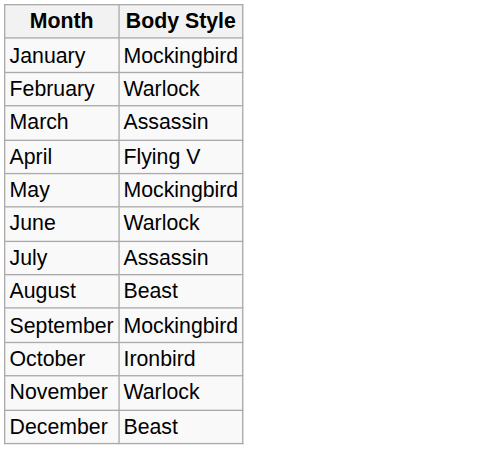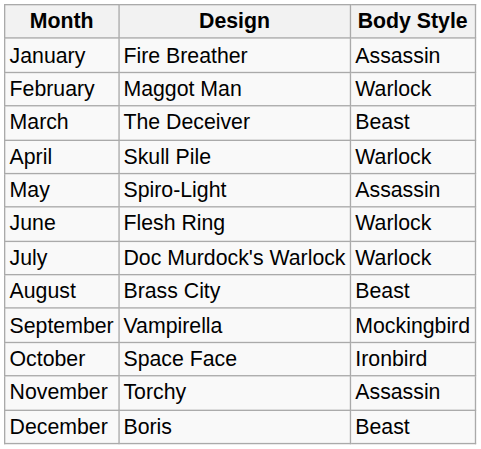+ column: Design | Fire Breather | Maggot Man | The Deceiver | Skull Pile | Spiro-Light | Flesh Ring | Doc Murdock's Warlock | Brass City | Vampirella | Space Face | Torchy | Boris
January | Body Style: Mockingbird -> Assassin
March | Body Style: Assassin -> Beast
April | Body Style: Flying V -> Warlock
May | Body Style: Mockingbird -> Assassin
July | Body Style: Assassin -> Warlock
November | Body Style: Warlock -> Assassin
